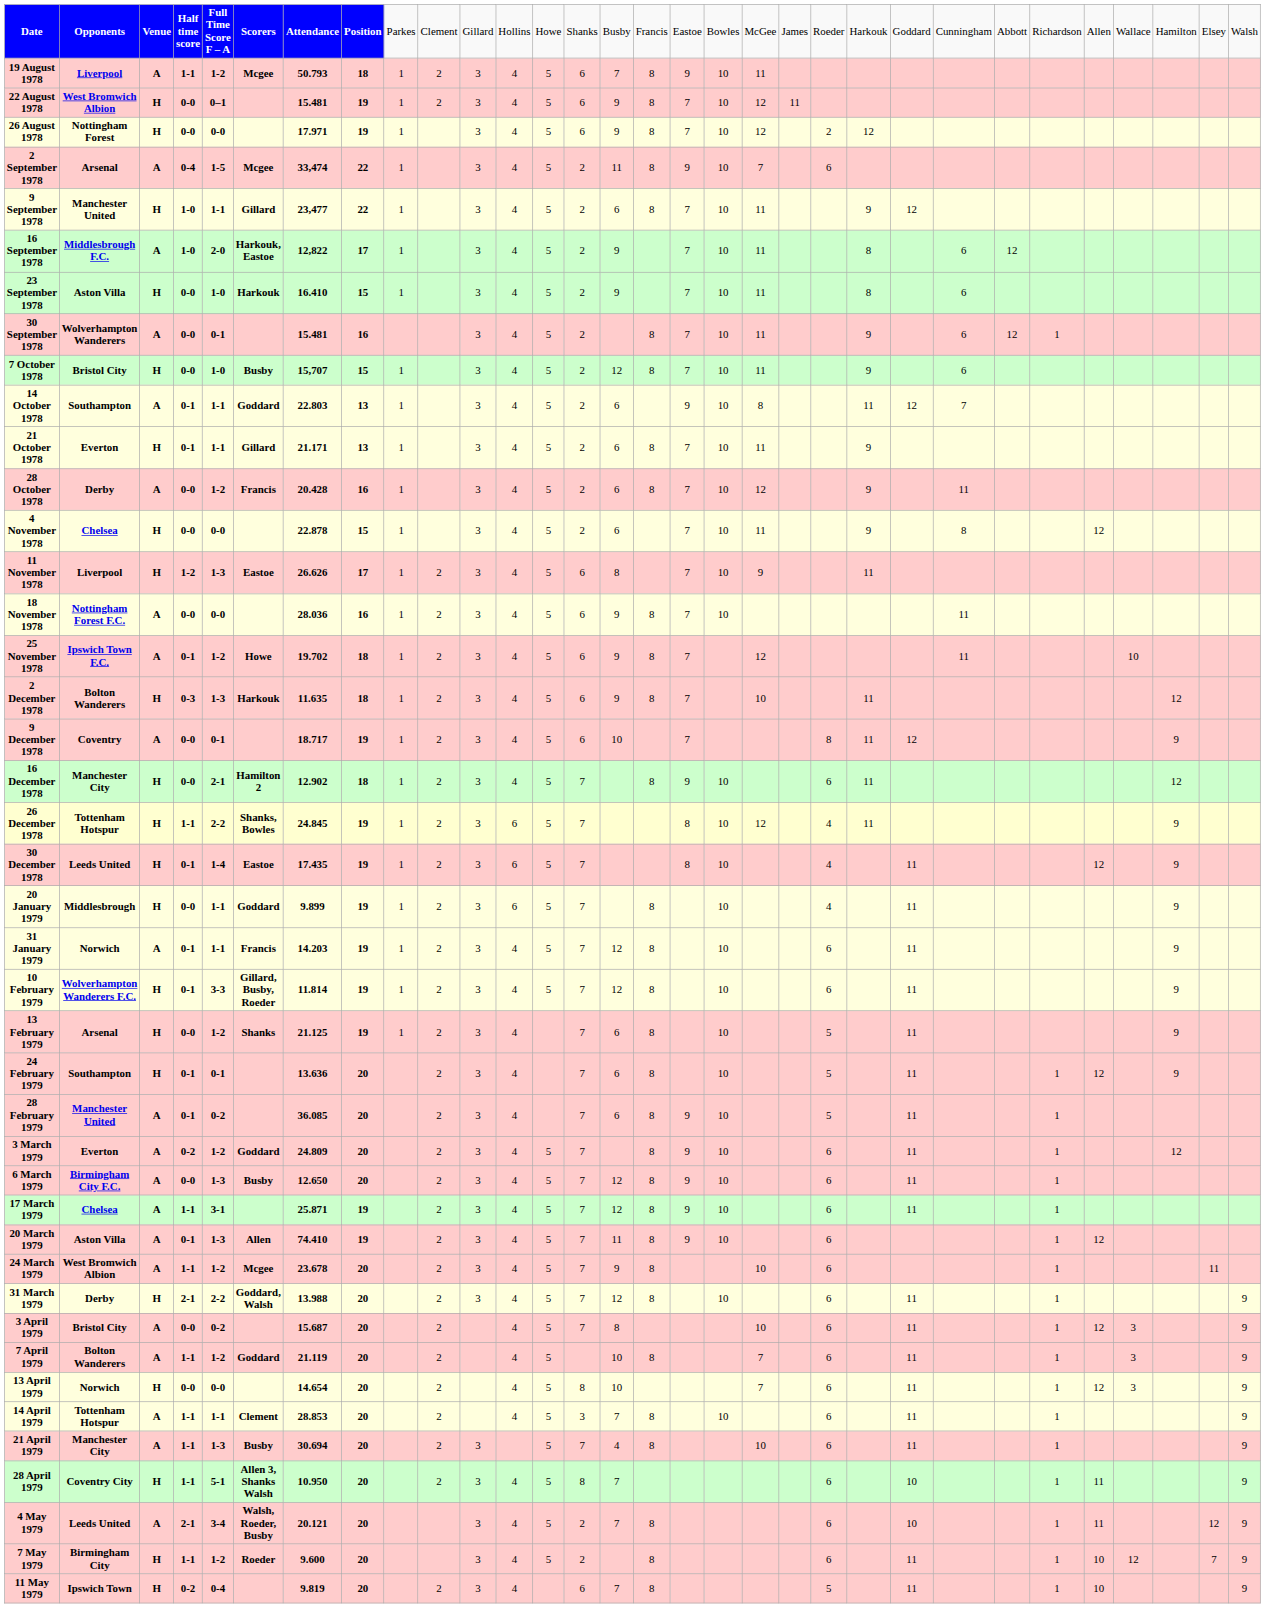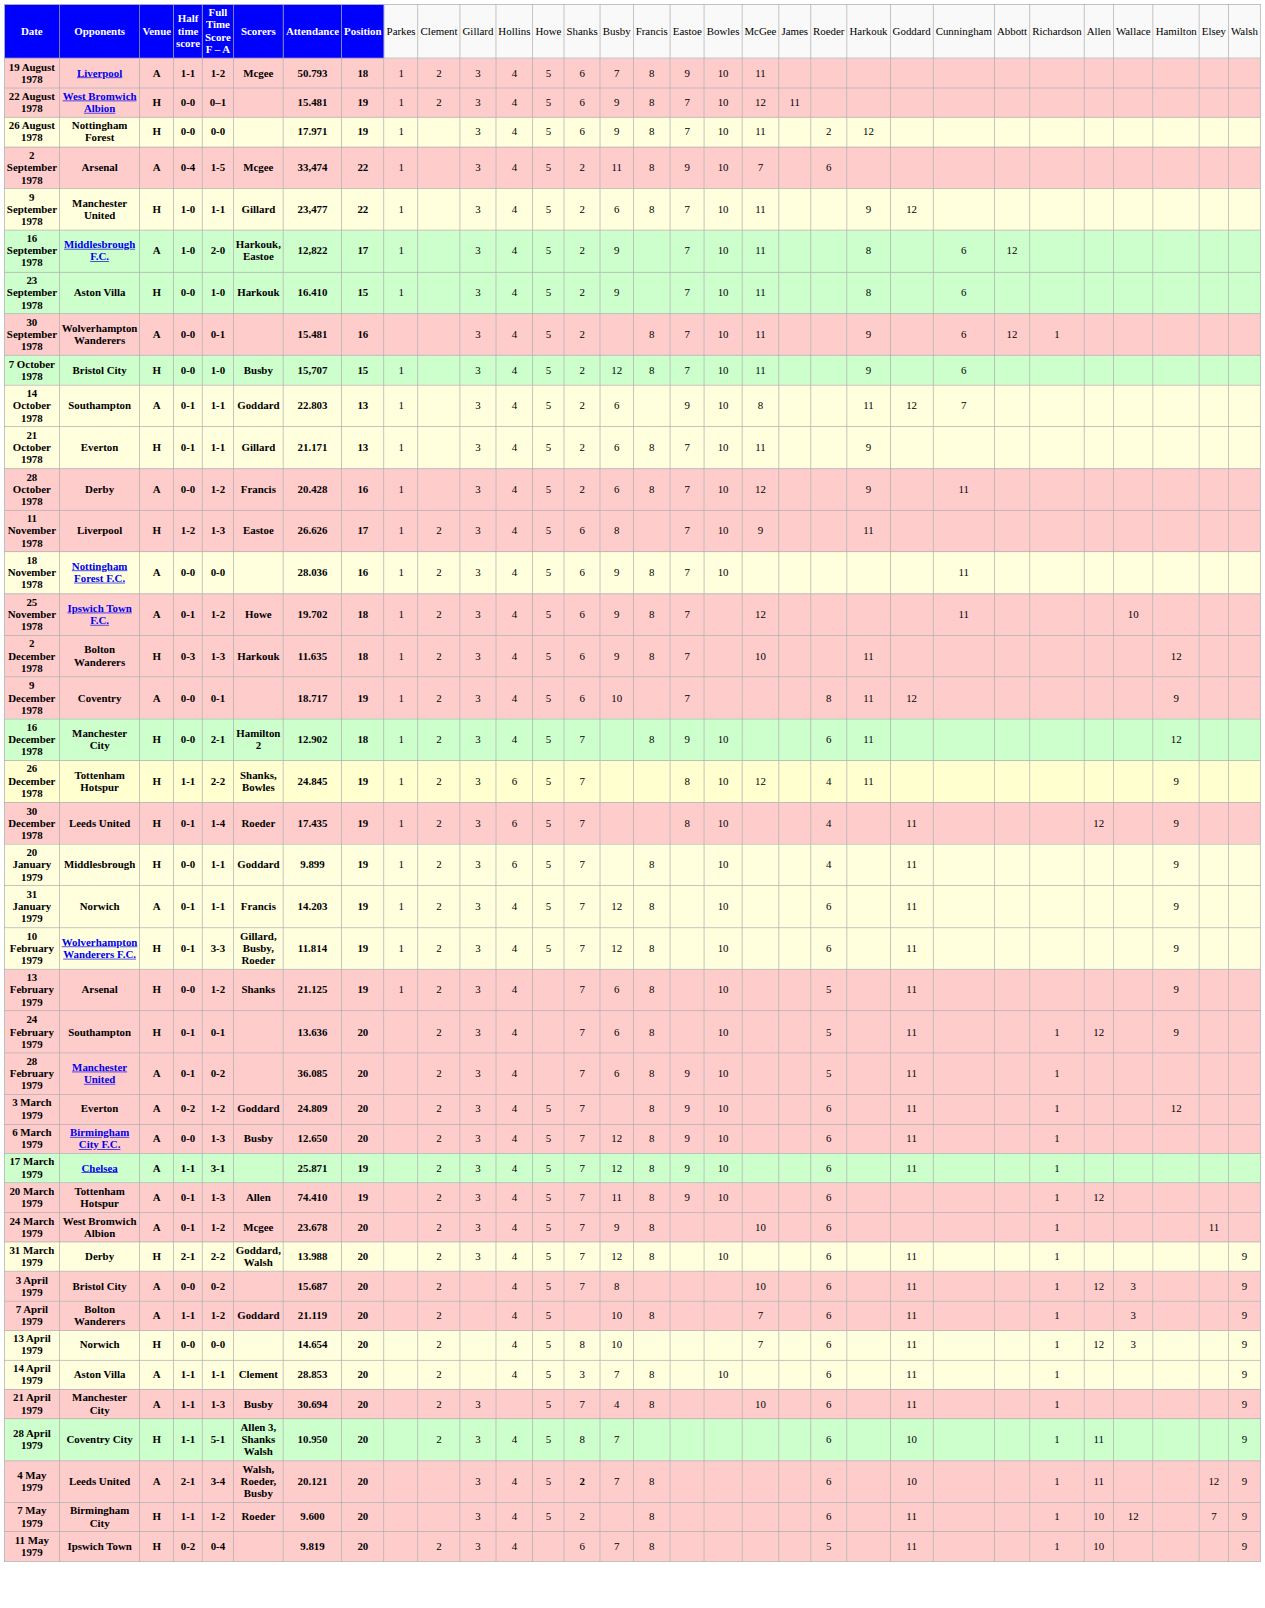26 August 1978 | column 19: 12 -> 11
- row: 4 November 1978 | Chelsea | H | 0-0 | 0-0 | 22.878 | 15 | 1 | 3 | 4 | 5 | 2 | 6 | 7 | 10 | 11 | 9 | 8 | 12
30 December 1978 | column 6: Eastoe -> Roeder
20 March 1979 | column 2: Aston Villa -> Tottenham Hotspur
24 March 1979 | column 4: 1-1 -> 0-1
14 April 1979 | column 2: Tottenham Hotspur -> Aston Villa
4 May 1979 | column 14: normal -> bold
